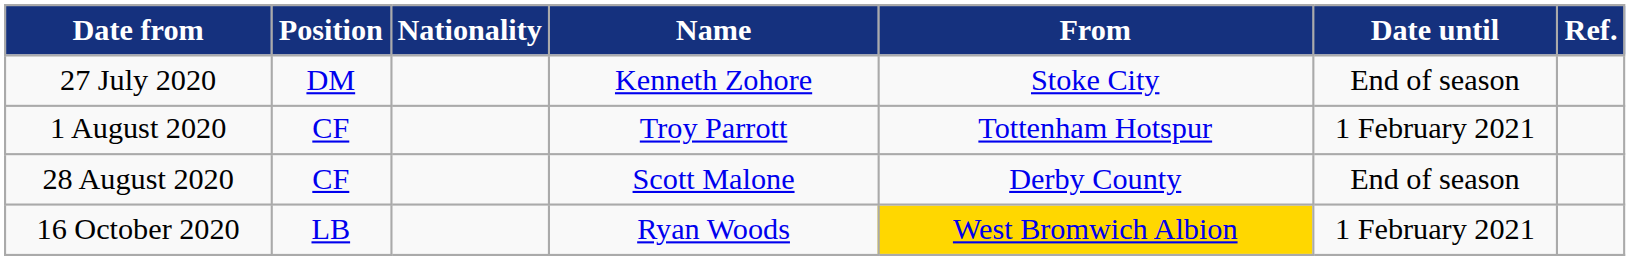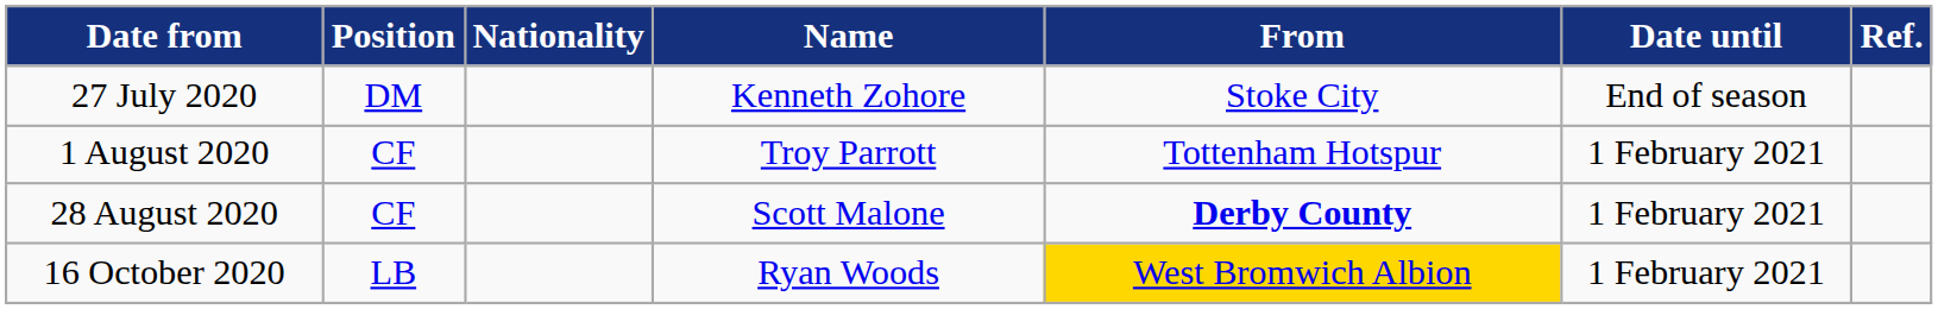28 August 2020 | From: normal -> bold
28 August 2020 | Date until: End of season -> 1 February 2021
